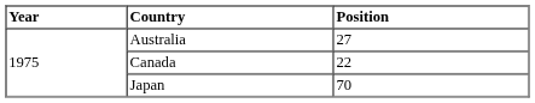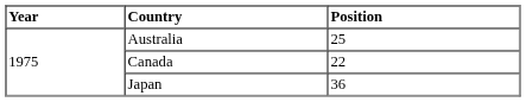Australia | Position: 27 -> 25
Japan | Position: 70 -> 36
